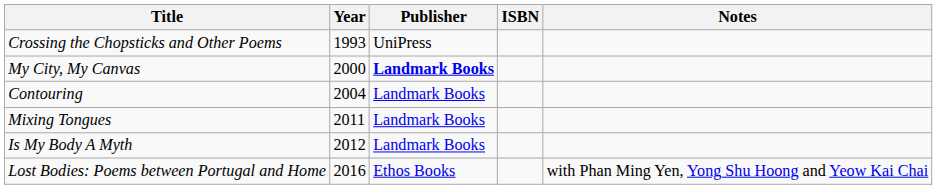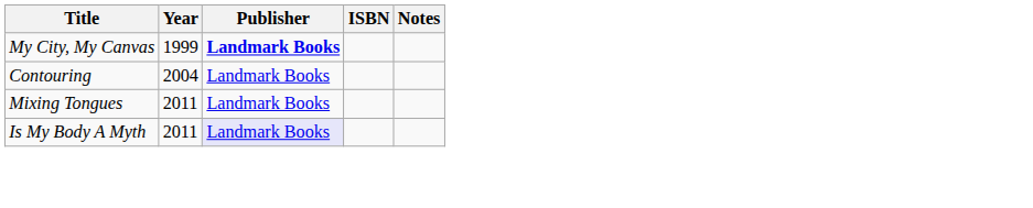- row: Crossing the Chopsticks and Other Poems | 1993 | UniPress
My City, My Canvas | Year: 2000 -> 1999
Is My Body A Myth | Year: 2012 -> 2011
Is My Body A Myth | Publisher: no background -> lavender background
- row: Lost Bodies: Poems between Portugal and Home | 2016 | Ethos Books | with Phan Ming Yen, Yong Shu Hoong and Yeow Kai Chai
